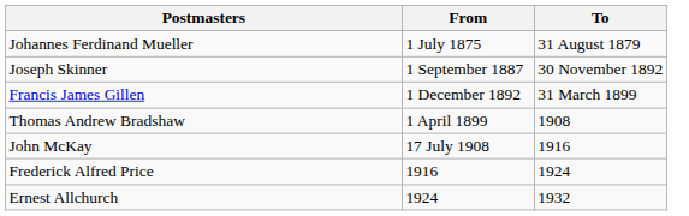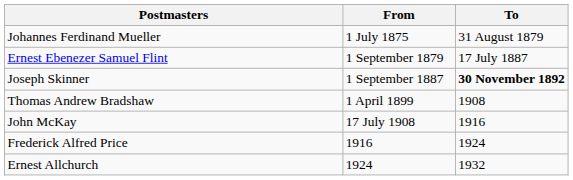+ row: Ernest Ebenezer Samuel Flint | 1 September 1879 | 17 July 1887
Joseph Skinner | To: normal -> bold
- row: Francis James Gillen | 1 December 1892 | 31 March 1899
